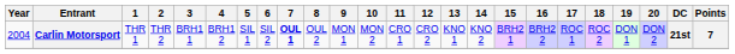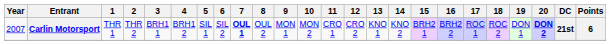Carlin Motorsport | Year: 2004 -> 2007
Carlin Motorsport | 20: normal -> bold
Carlin Motorsport | Points: 7 -> 6
